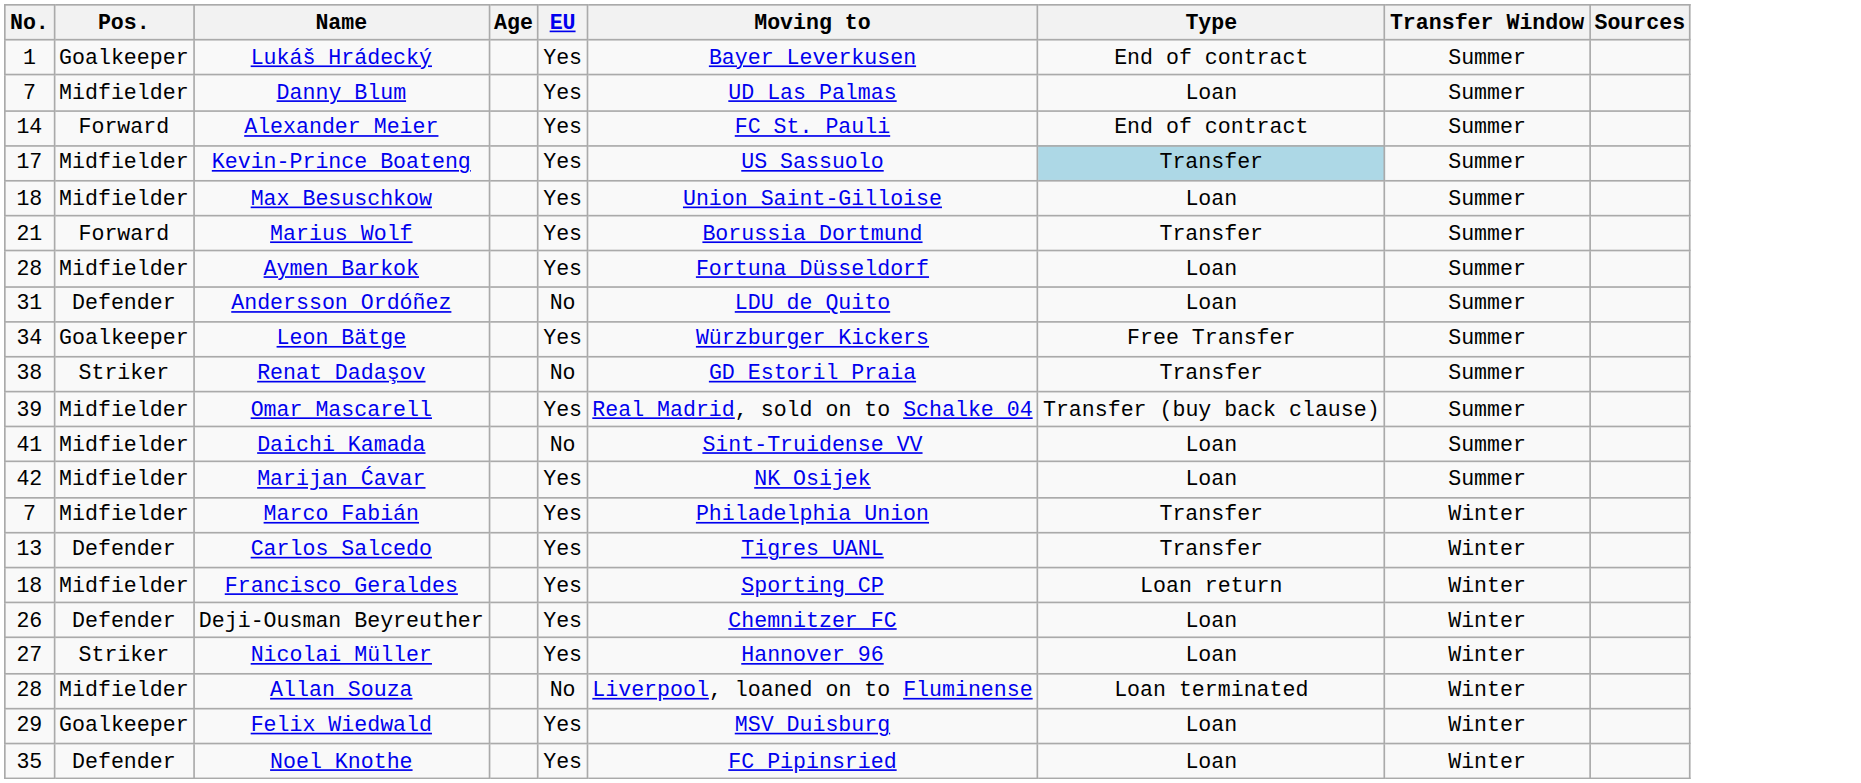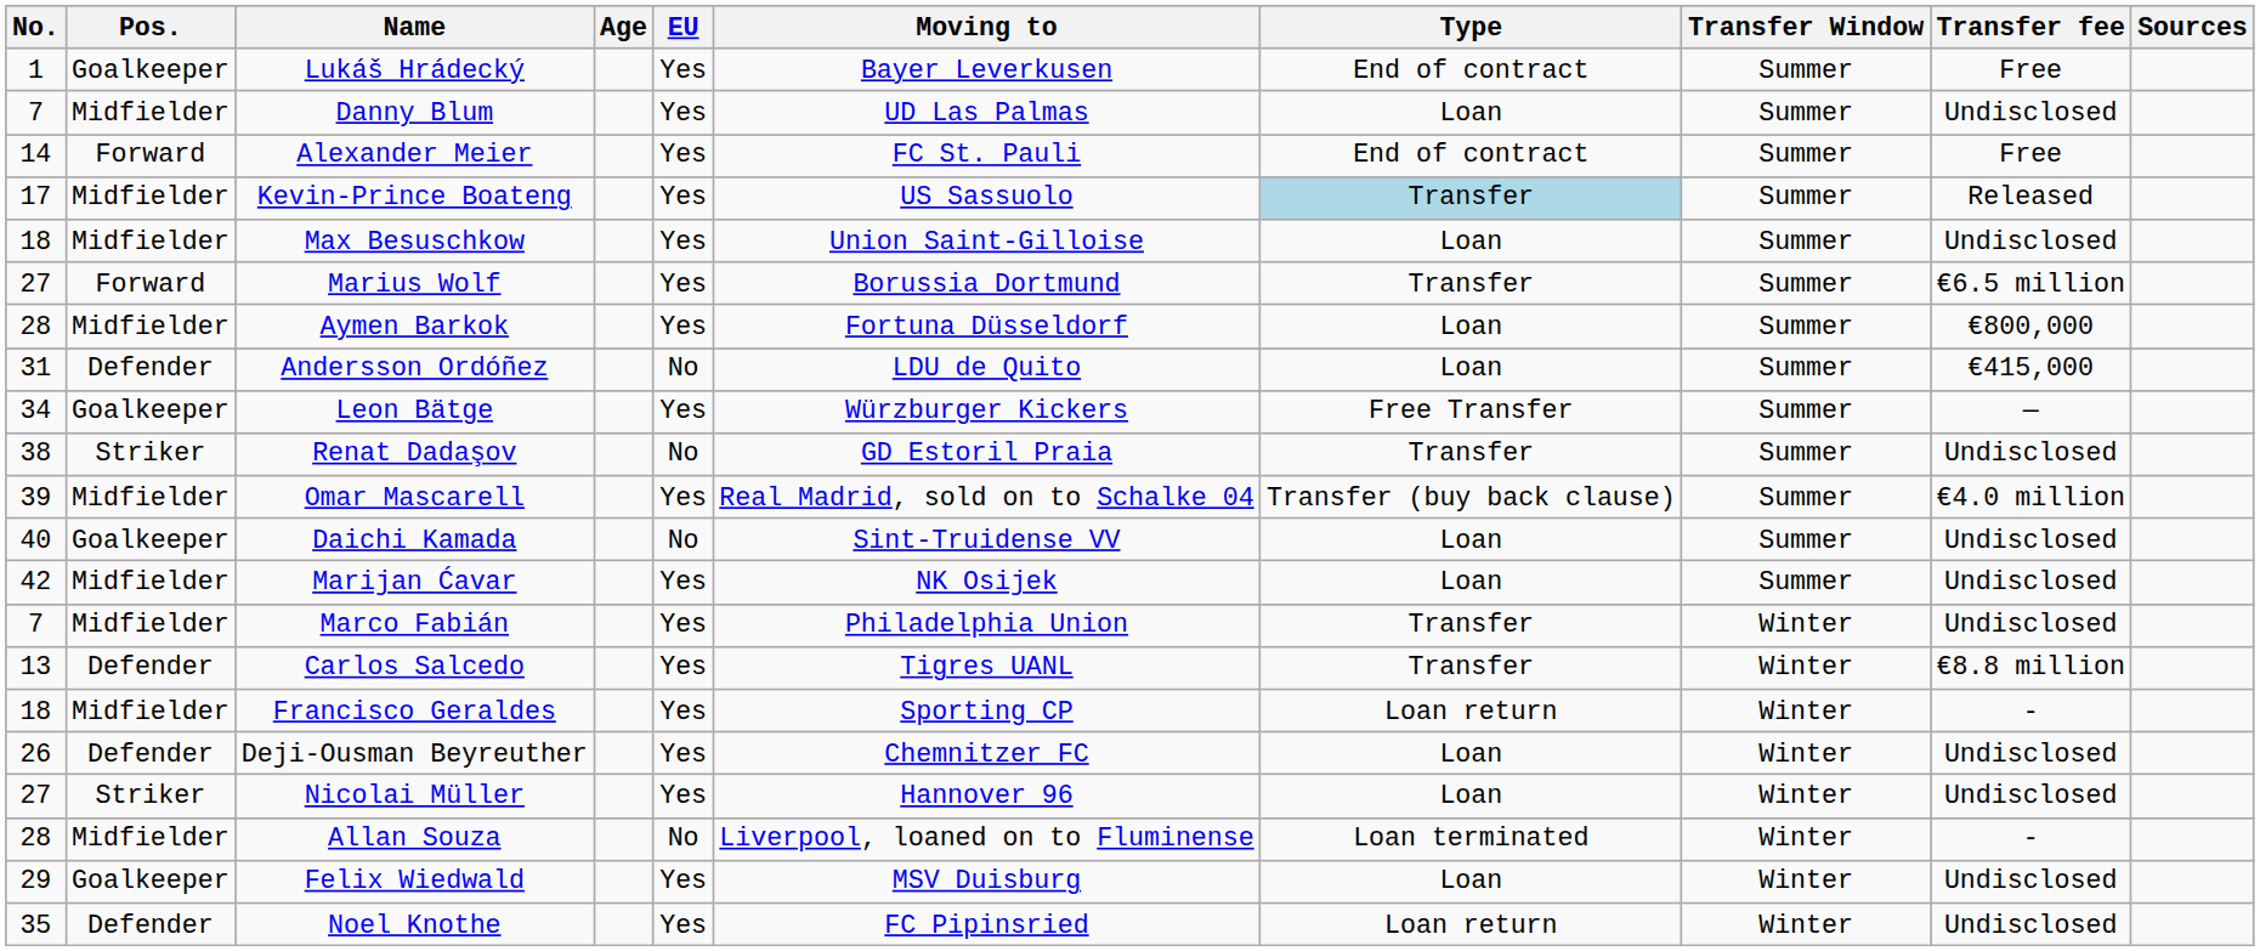+ column: Transfer fee | Free | Undisclosed | Free | Released | Undisclosed | €6.5 million | €800,000 | €415,000 | — | Undisclosed | €4.0 million | Undisclosed | Undisclosed | Undisclosed | €8.8 million | - | Undisclosed | Undisclosed | - | Undisclosed | Undisclosed
Marius Wolf | No.: 21 -> 27
Daichi Kamada | No.: 41 -> 40
Daichi Kamada | Pos.: Midfielder -> Goalkeeper
Noel Knothe | Type: Loan -> Loan return
